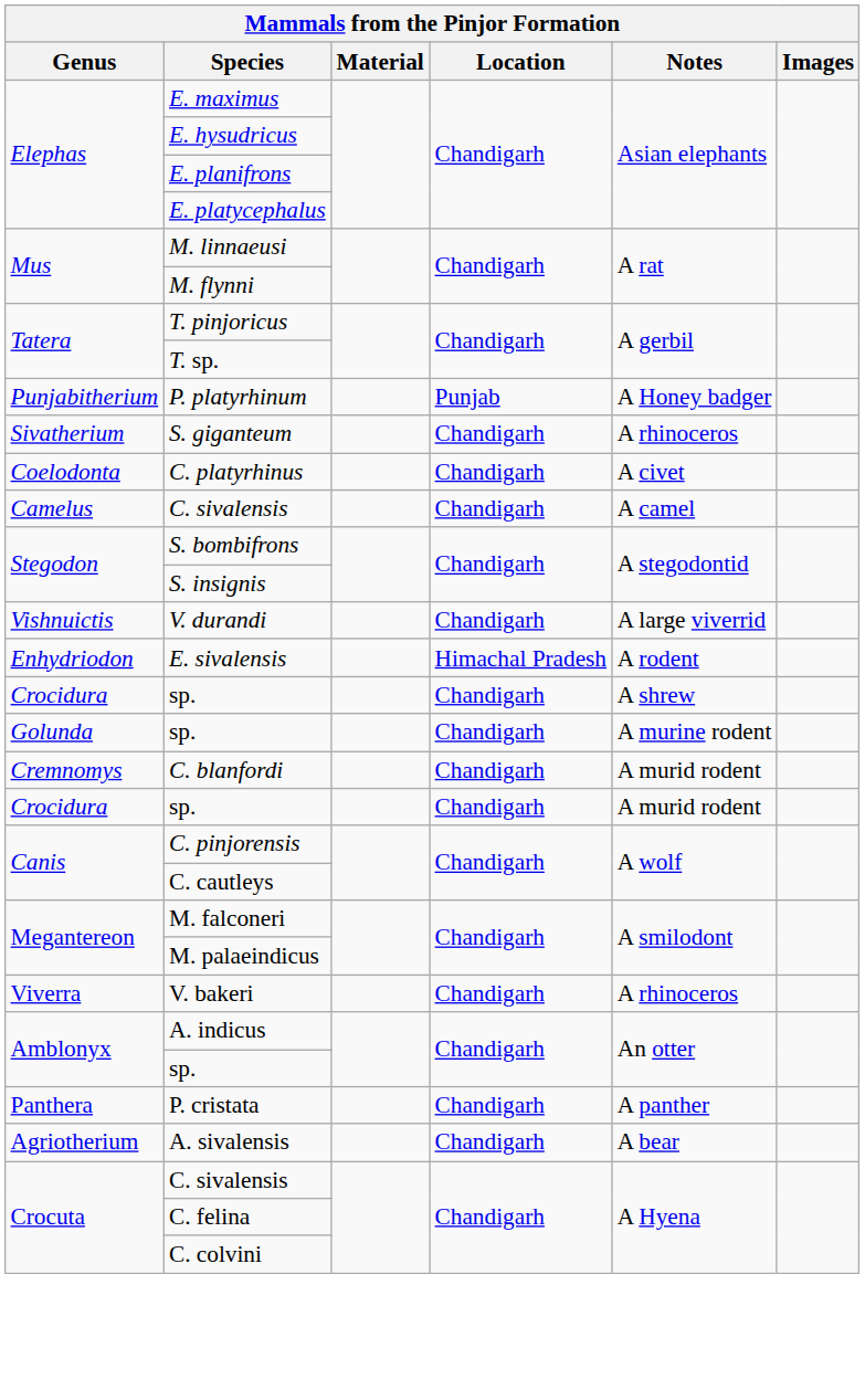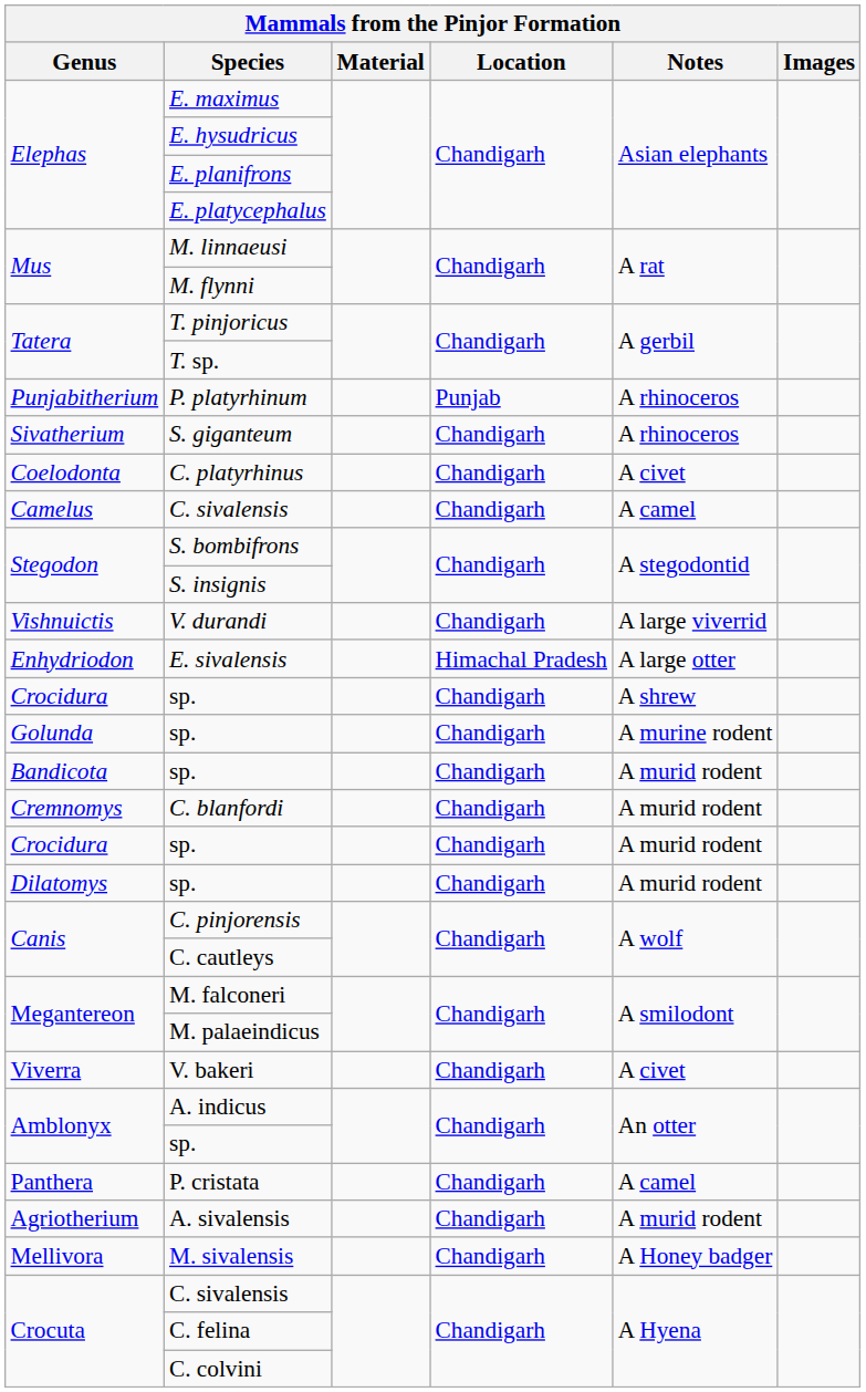P. platyrhinum | Notes: A Honey badger -> A rhinoceros
E. sivalensis | Notes: A rodent -> A large otter
+ row: Bandicota | sp. | Chandigarh | A murid rodent
+ row: Dilatomys | sp. | Chandigarh | A murid rodent
V. bakeri | Notes: A rhinoceros -> A civet
P. cristata | Notes: A panther -> A camel
A. sivalensis | Notes: A bear -> A murid rodent
+ row: Mellivora | M. sivalensis | Chandigarh | A Honey badger
